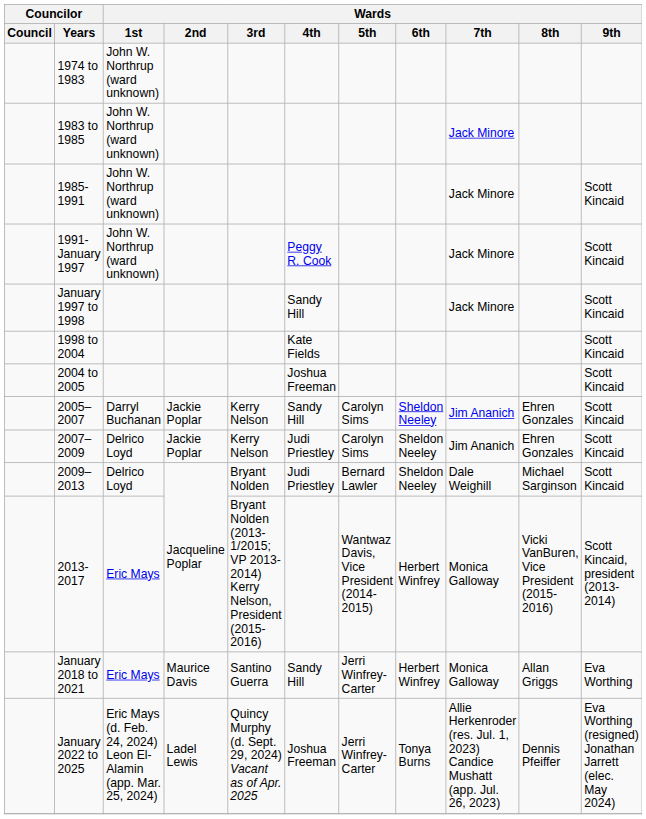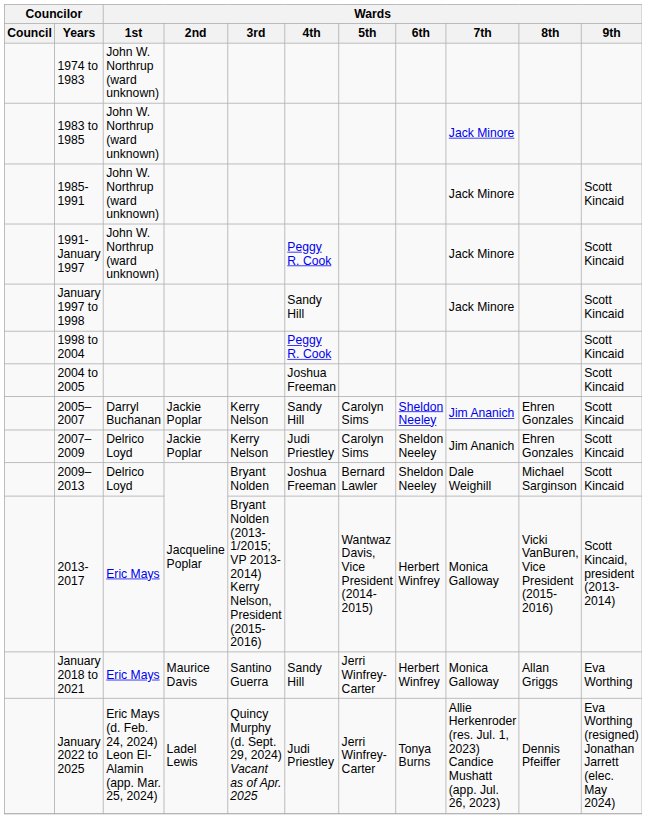1998 to 2004 | Wards / 4th: Kate Fields -> Peggy R. Cook
2009–2013 | Wards / 4th: Judi Priestley -> Joshua Freeman
January 2022 to 2025 | Wards / 4th: Joshua Freeman -> Judi Priestley
